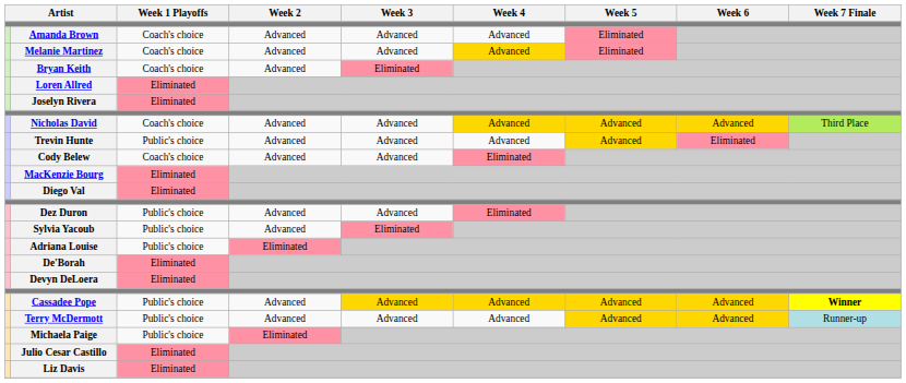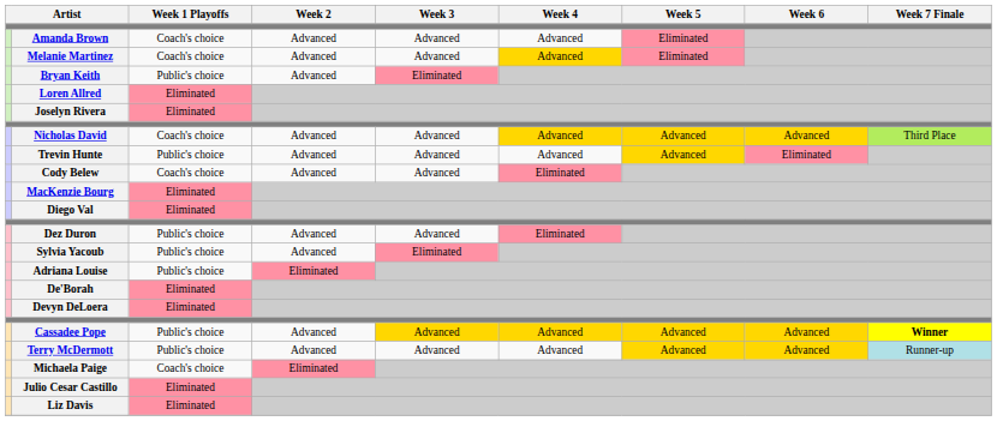Bryan Keith | Week 1 Playoffs: Coach's choice -> Public's choice
Michaela Paige | Week 1 Playoffs: Public's choice -> Coach's choice
